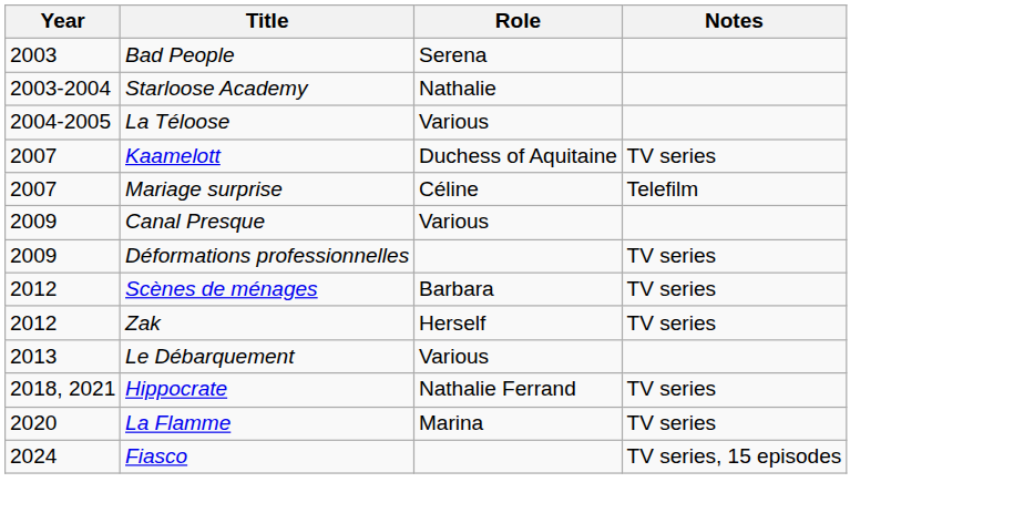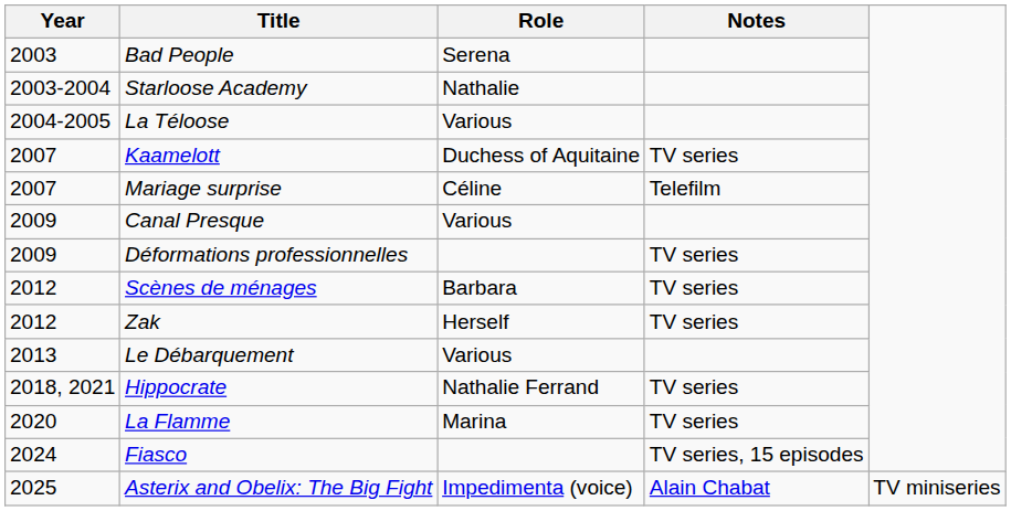+ row: 2025 | Asterix and Obelix: The Big Fight | Impedimenta (voice) | Alain Chabat | TV miniseries
